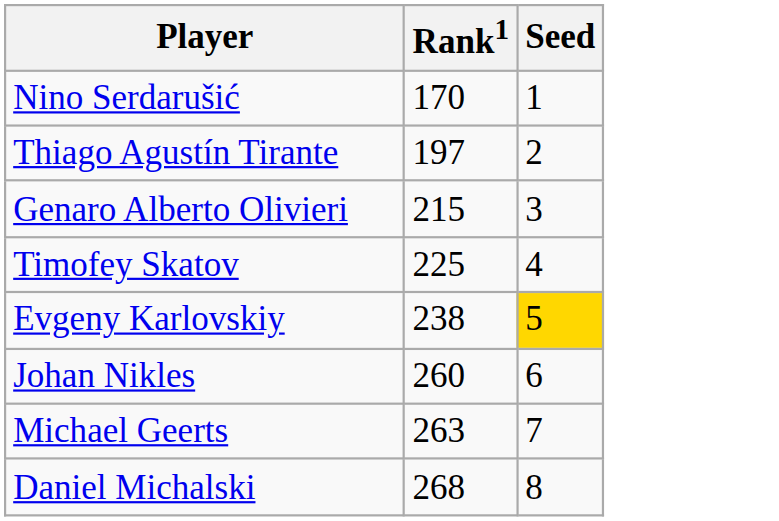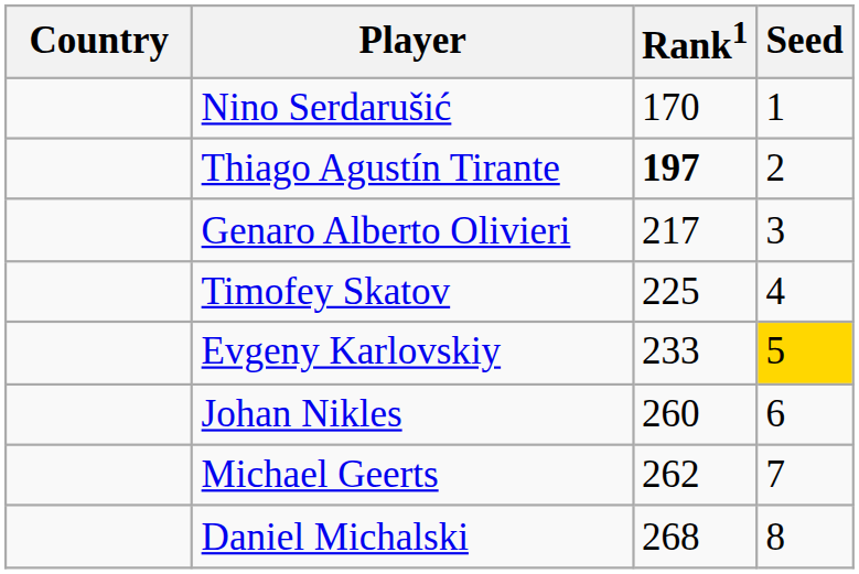+ column: Country
Thiago Agustín Tirante | Rank1: normal -> bold
Genaro Alberto Olivieri | Rank1: 215 -> 217
Evgeny Karlovskiy | Rank1: 238 -> 233
Michael Geerts | Rank1: 263 -> 262
